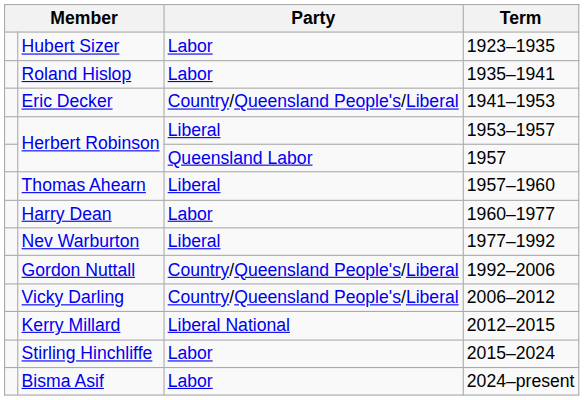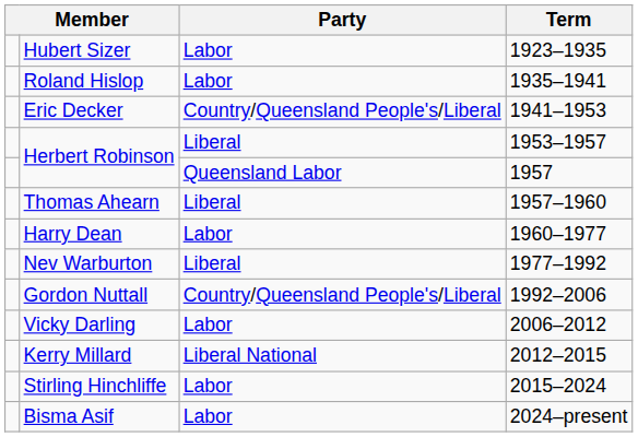Vicky Darling | Party: Country/Queensland People's/Liberal -> Labor
